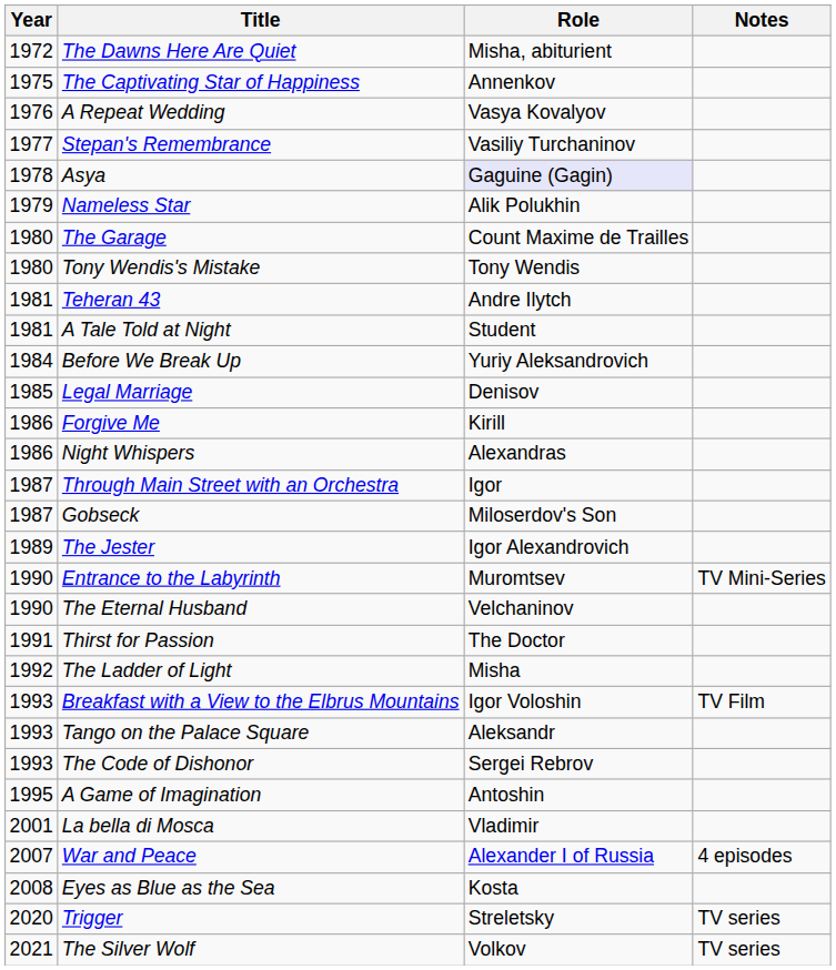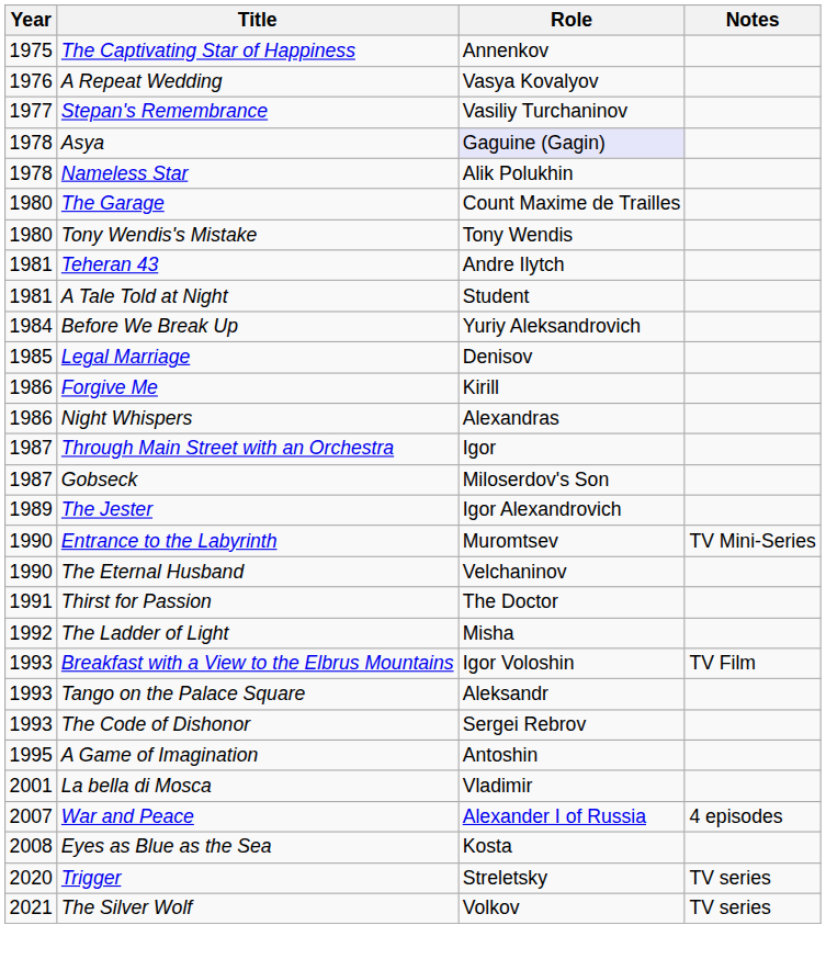- row: 1972 | The Dawns Here Are Quiet | Misha, abiturient
Nameless Star | Year: 1979 -> 1978
